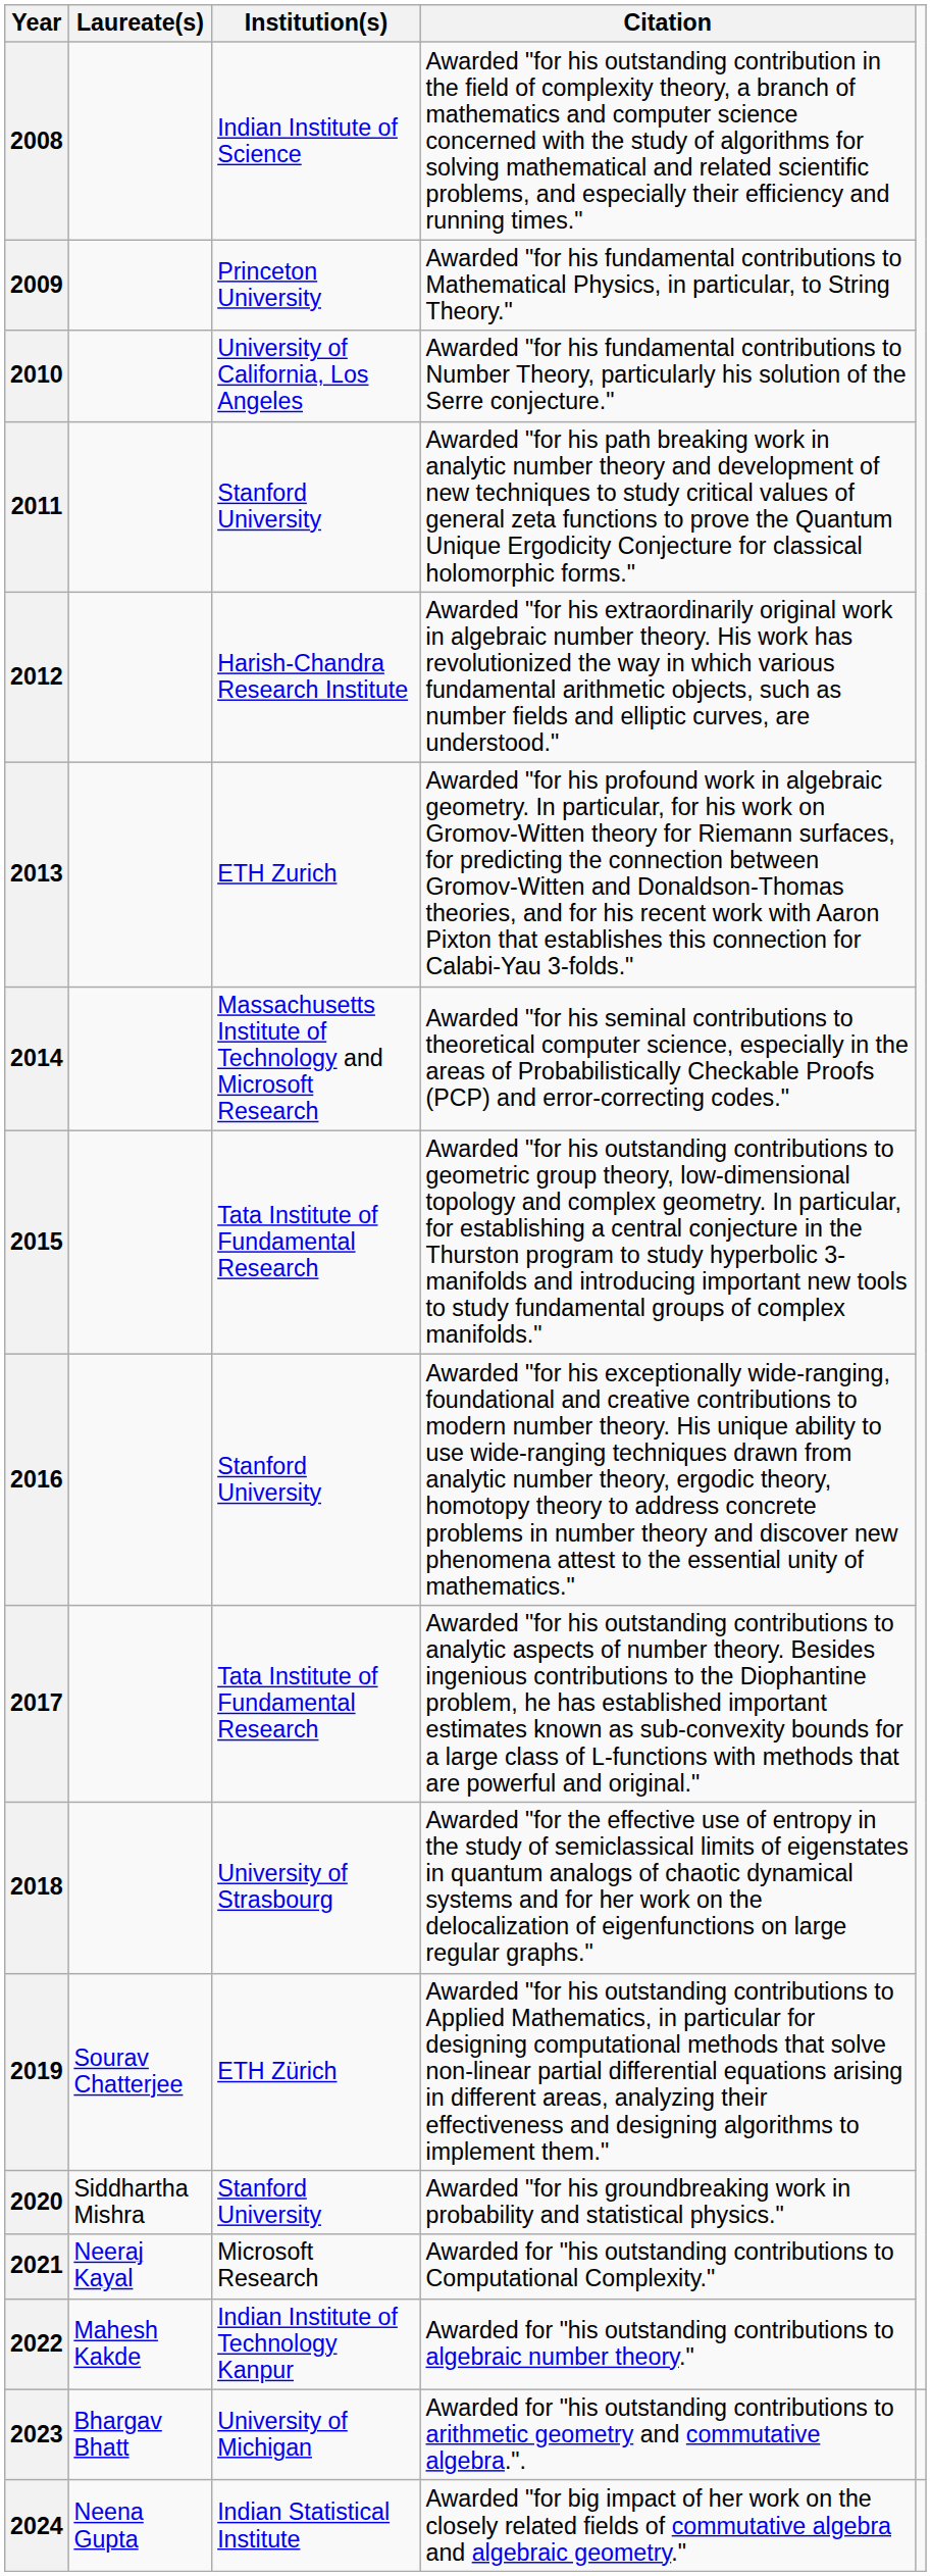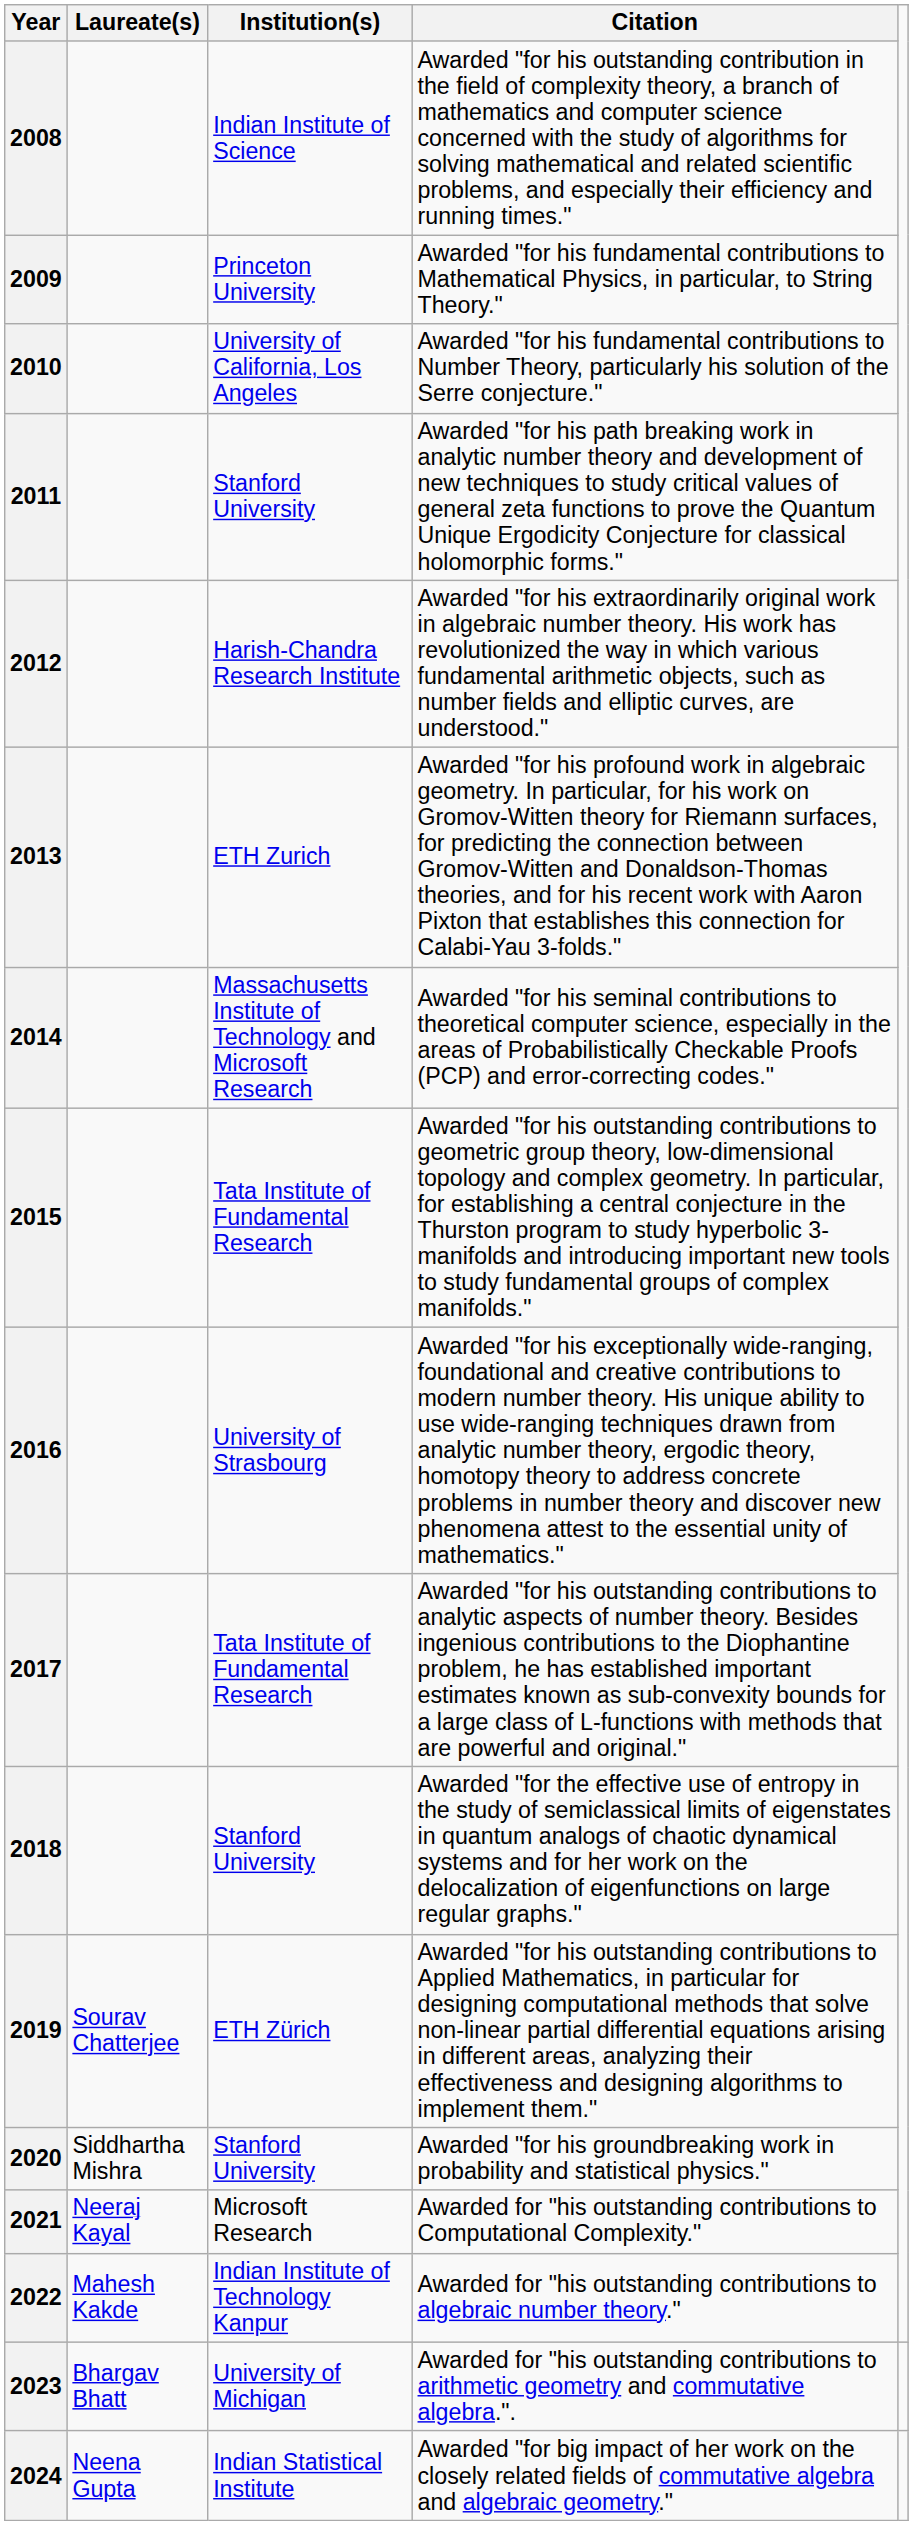2016 | Institution(s): Stanford University -> University of Strasbourg
2018 | Institution(s): University of Strasbourg -> Stanford University
